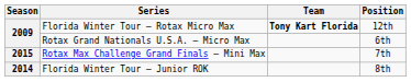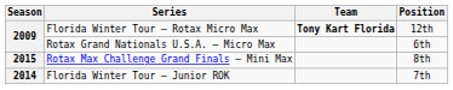Rotax Max Challenge Grand Finals — Mini Max | Position: 7th -> 8th
Florida Winter Tour — Junior ROK | Position: 8th -> 7th
